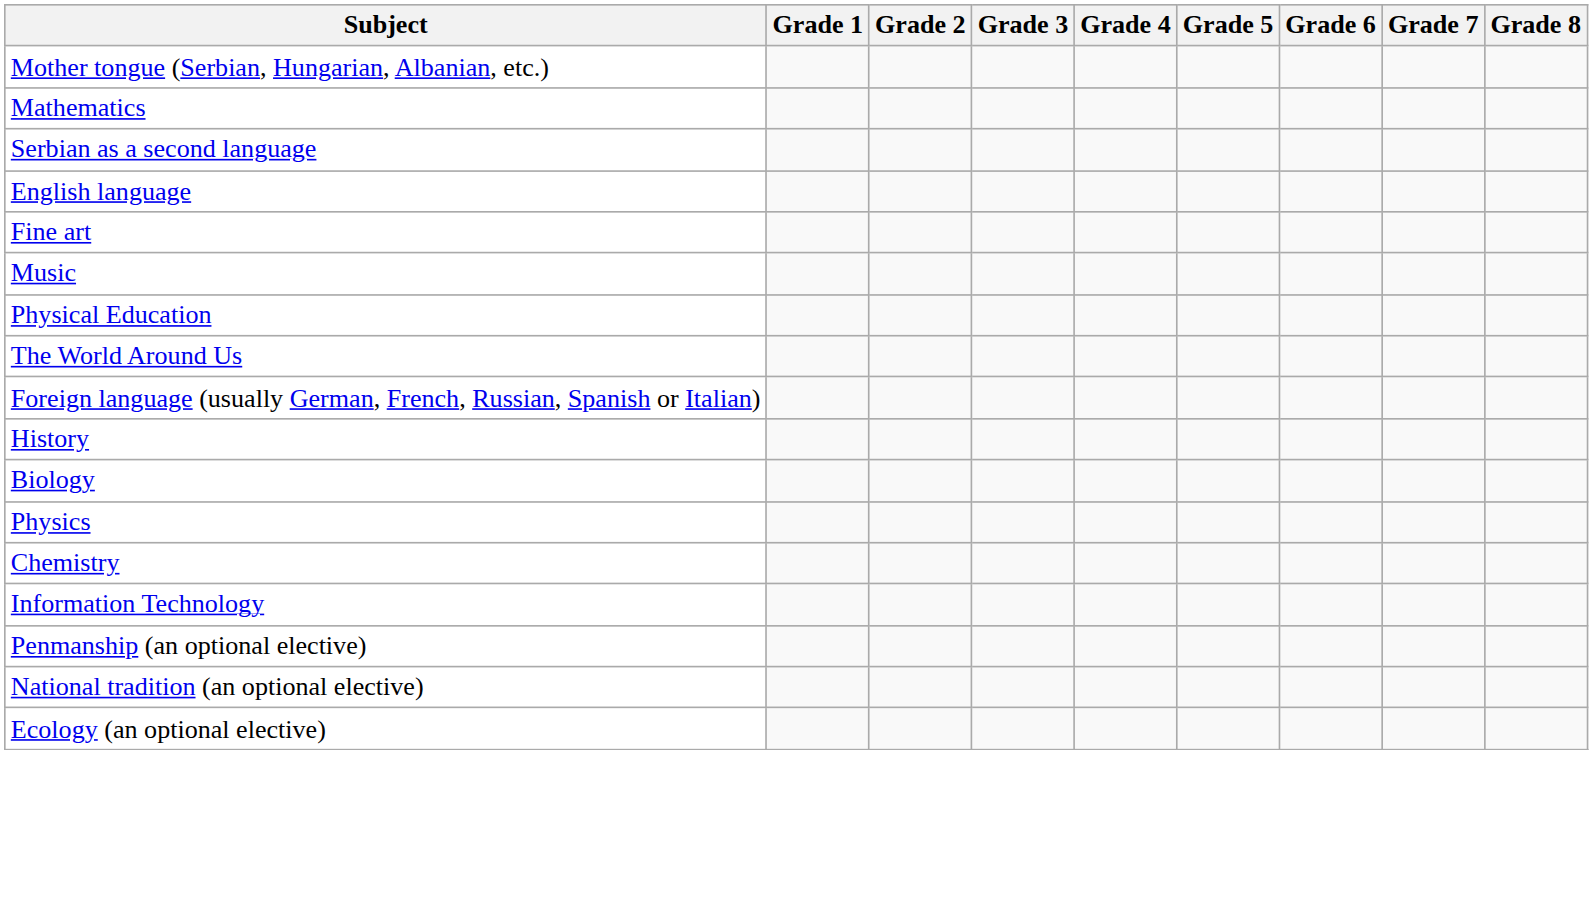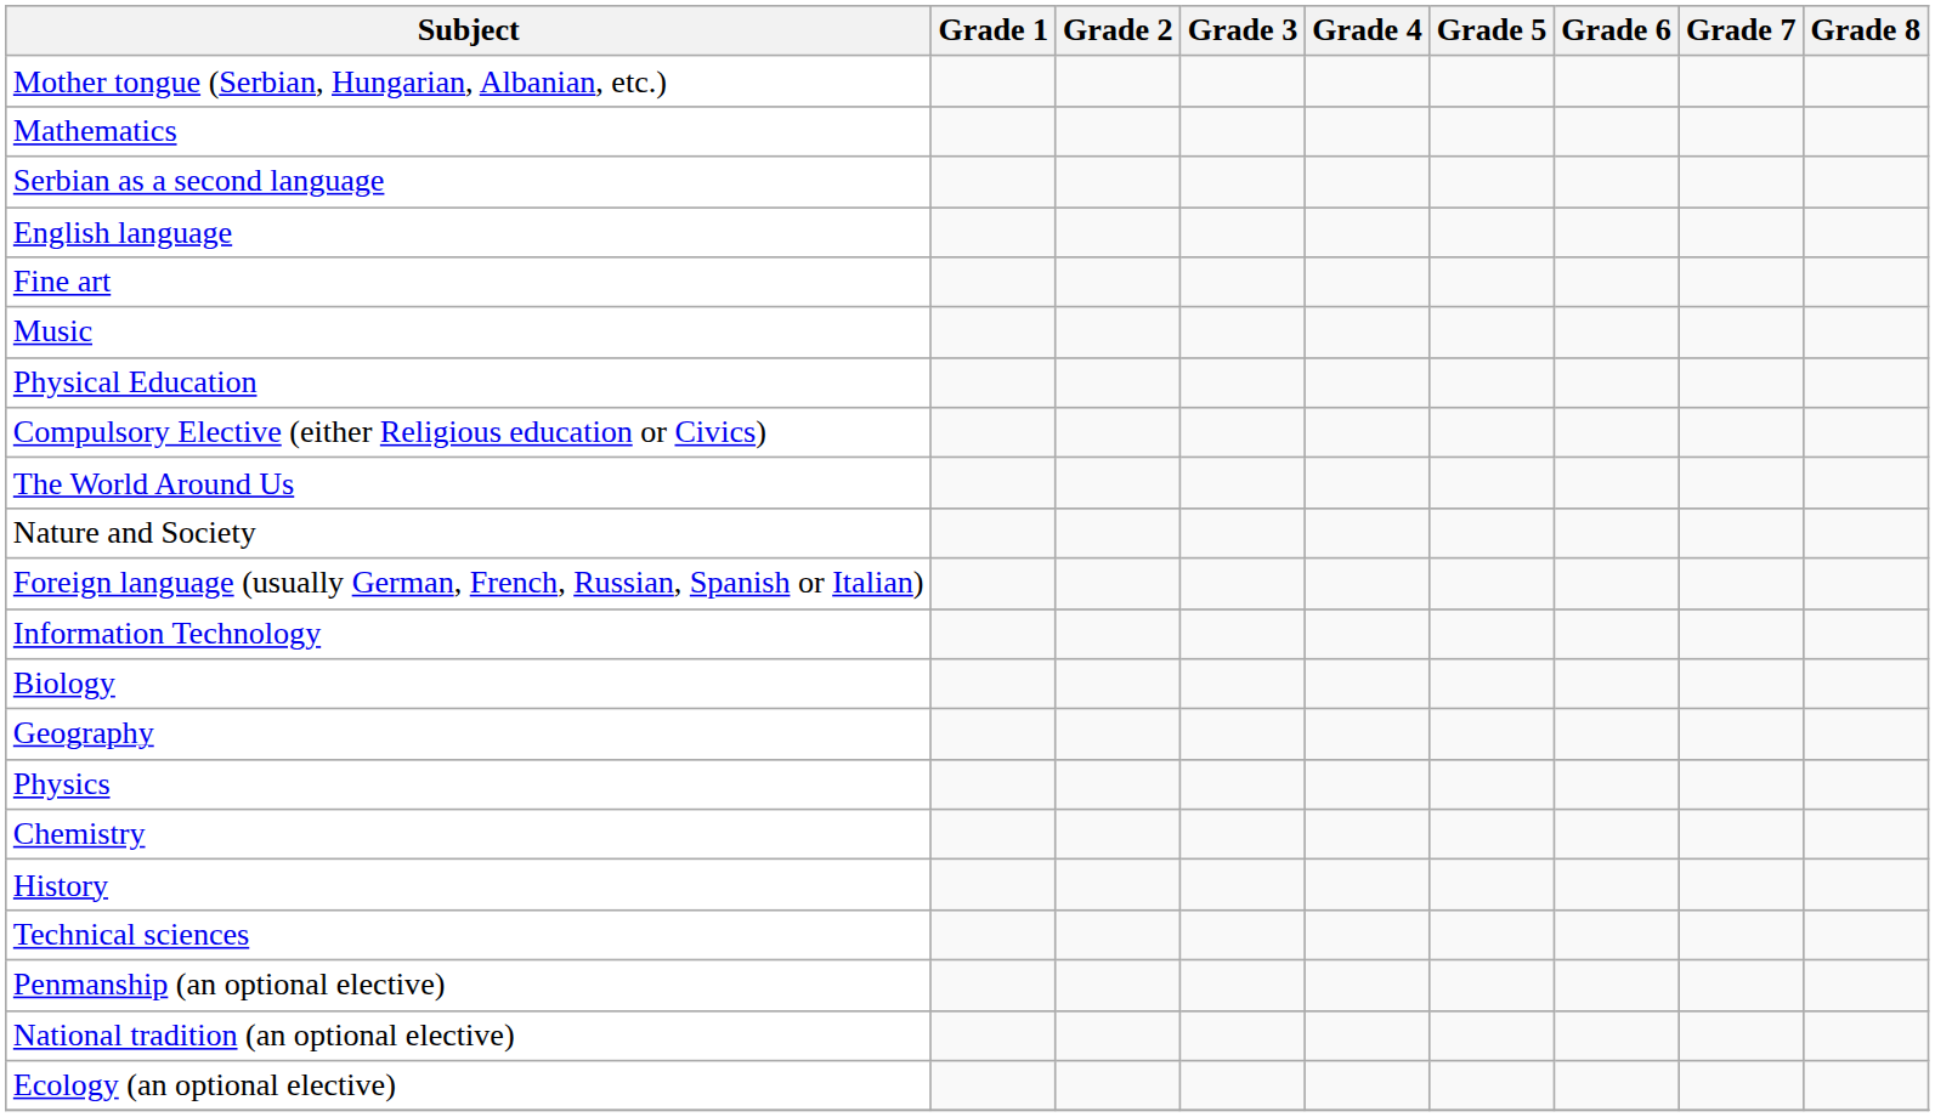+ row: Compulsory Elective (either Religious education or Civics)
+ row: Nature and Society
rows swapped: History <-> Information Technology
+ row: Geography
+ row: Technical sciences
